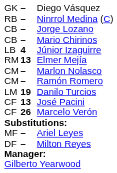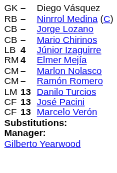Elmer Mejía | column 2: 13 -> 4
Danilo Turcios | column 2: 19 -> 13
Marcelo Verón | column 2: 26 -> 13
- row: MF | – | Ariel Leyes
- row: DF | – | Milton Reyes
